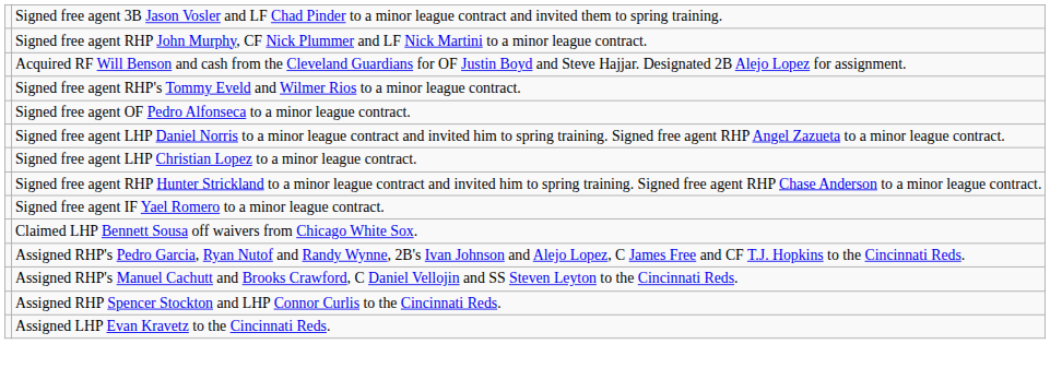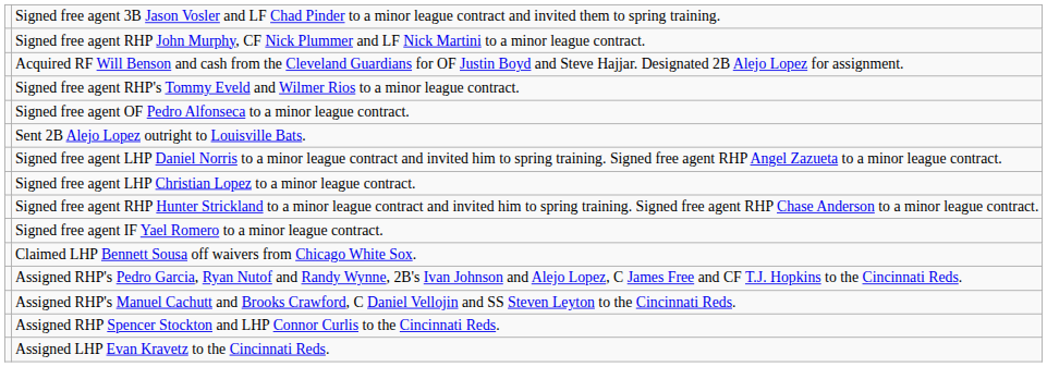+ row: Sent 2B Alejo Lopez outright to Louisville Bats.
